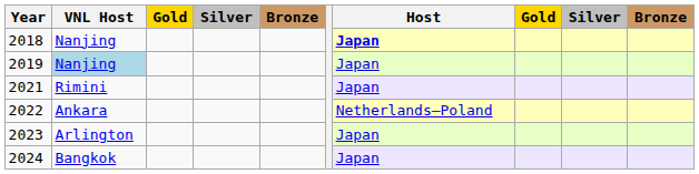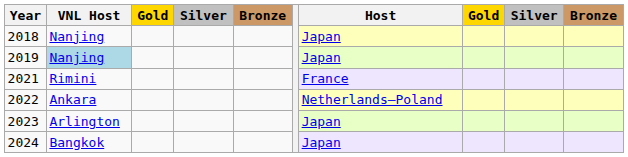2018 | Host: bold -> normal
2021 | Host: Japan -> France
